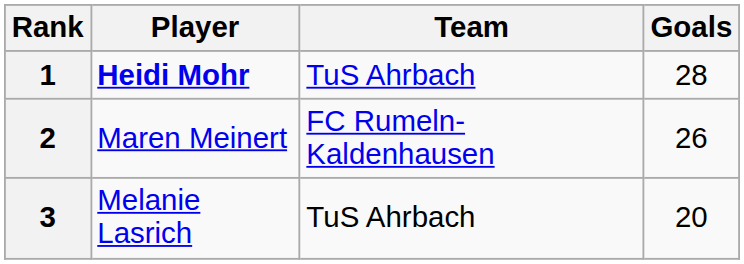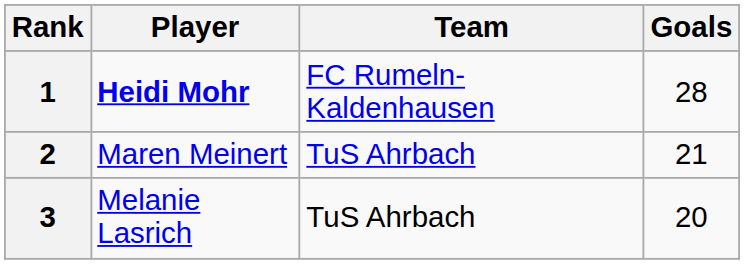1 | Team: TuS Ahrbach -> FC Rumeln-Kaldenhausen
2 | Team: FC Rumeln-Kaldenhausen -> TuS Ahrbach
2 | Goals: 26 -> 21
